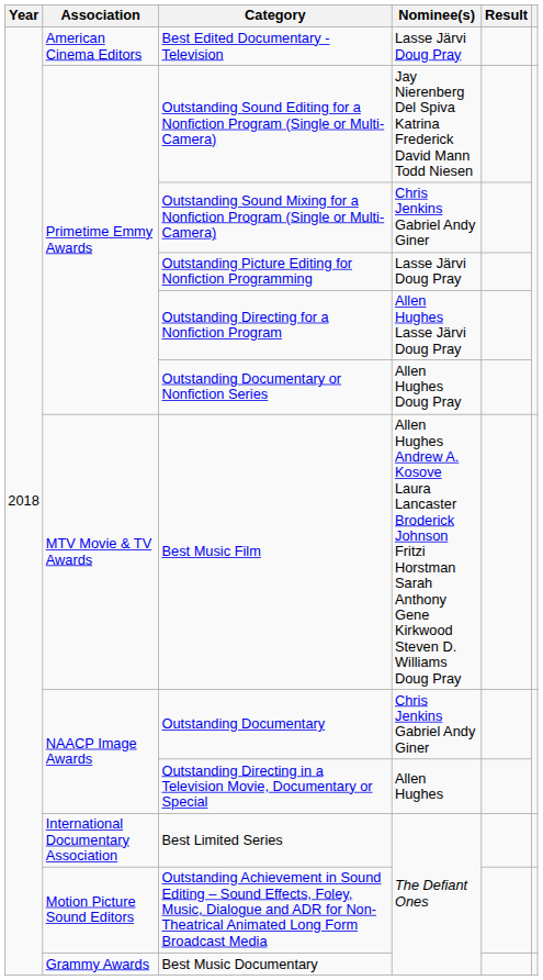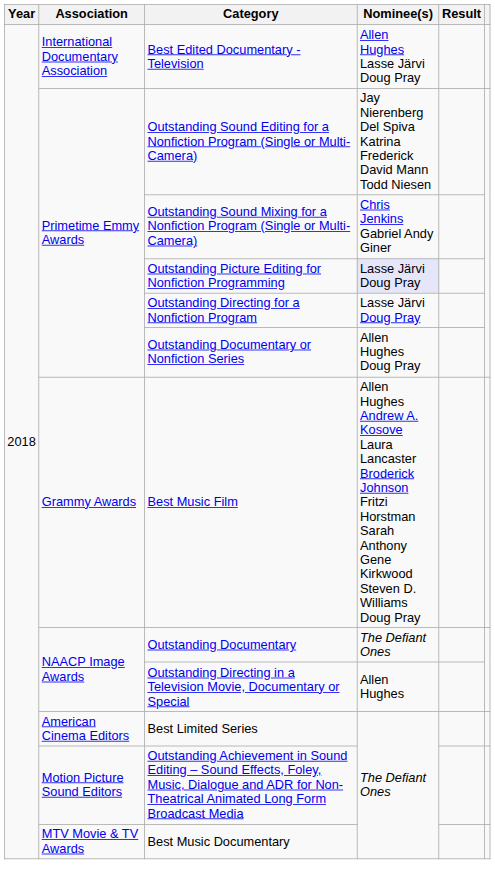Best Edited Documentary - Television | Association: American Cinema Editors -> International Documentary Association
Best Edited Documentary - Television | Nominee(s): Lasse Järvi Doug Pray -> Allen Hughes Lasse Järvi Doug Pray
Outstanding Picture Editing for Nonfiction Programming | Nominee(s): no background -> lavender background
Outstanding Directing for a Nonfiction Program | Nominee(s): Allen Hughes Lasse Järvi Doug Pray -> Lasse Järvi Doug Pray
Best Music Film | Association: MTV Movie & TV Awards -> Grammy Awards
Outstanding Documentary | Nominee(s): Chris Jenkins Gabriel Andy Giner -> The Defiant Ones
Best Limited Series | Association: International Documentary Association -> American Cinema Editors
Best Music Documentary | Association: Grammy Awards -> MTV Movie & TV Awards
